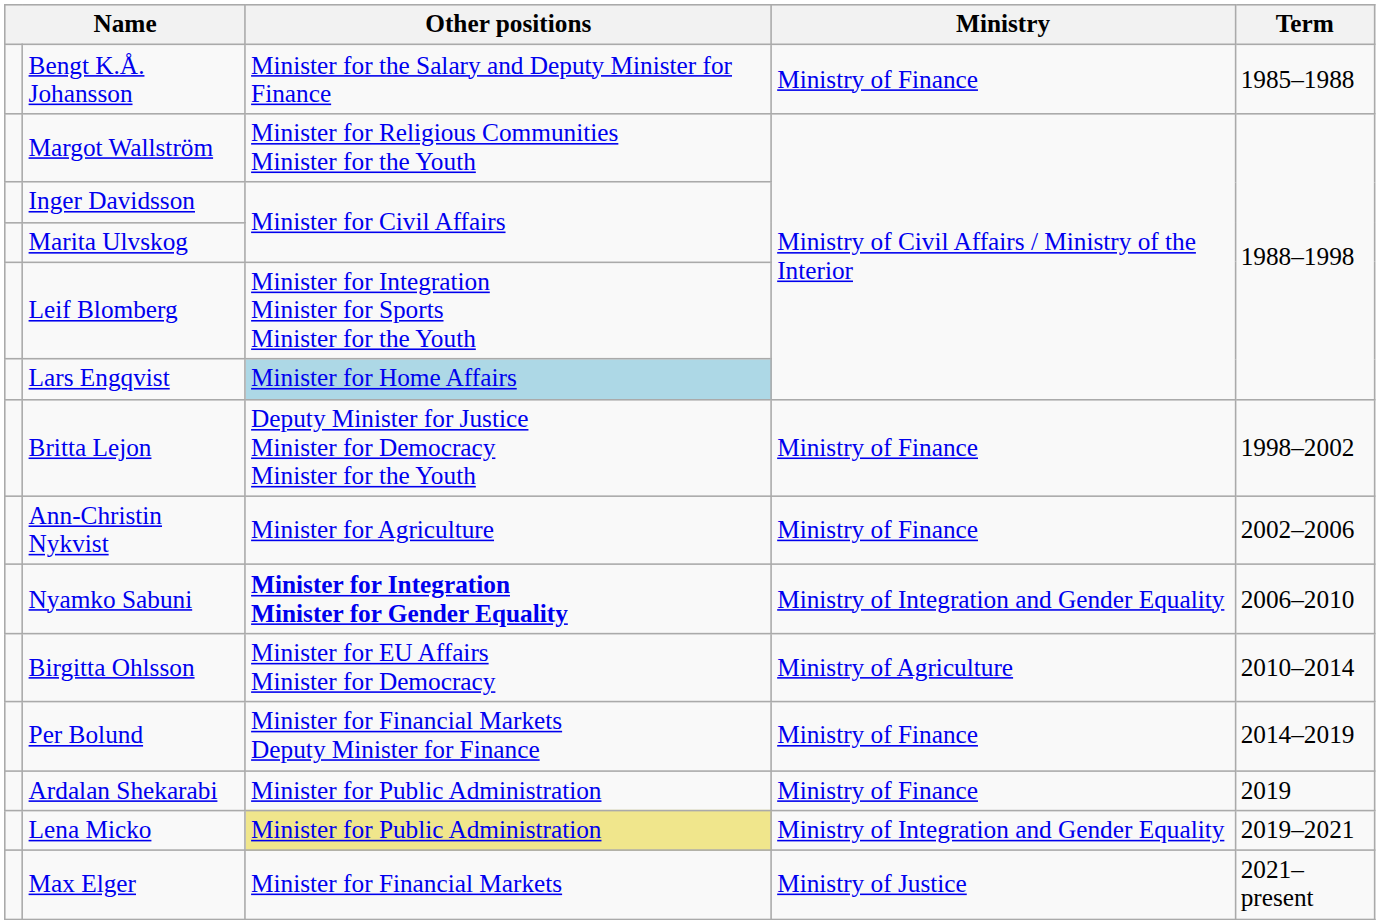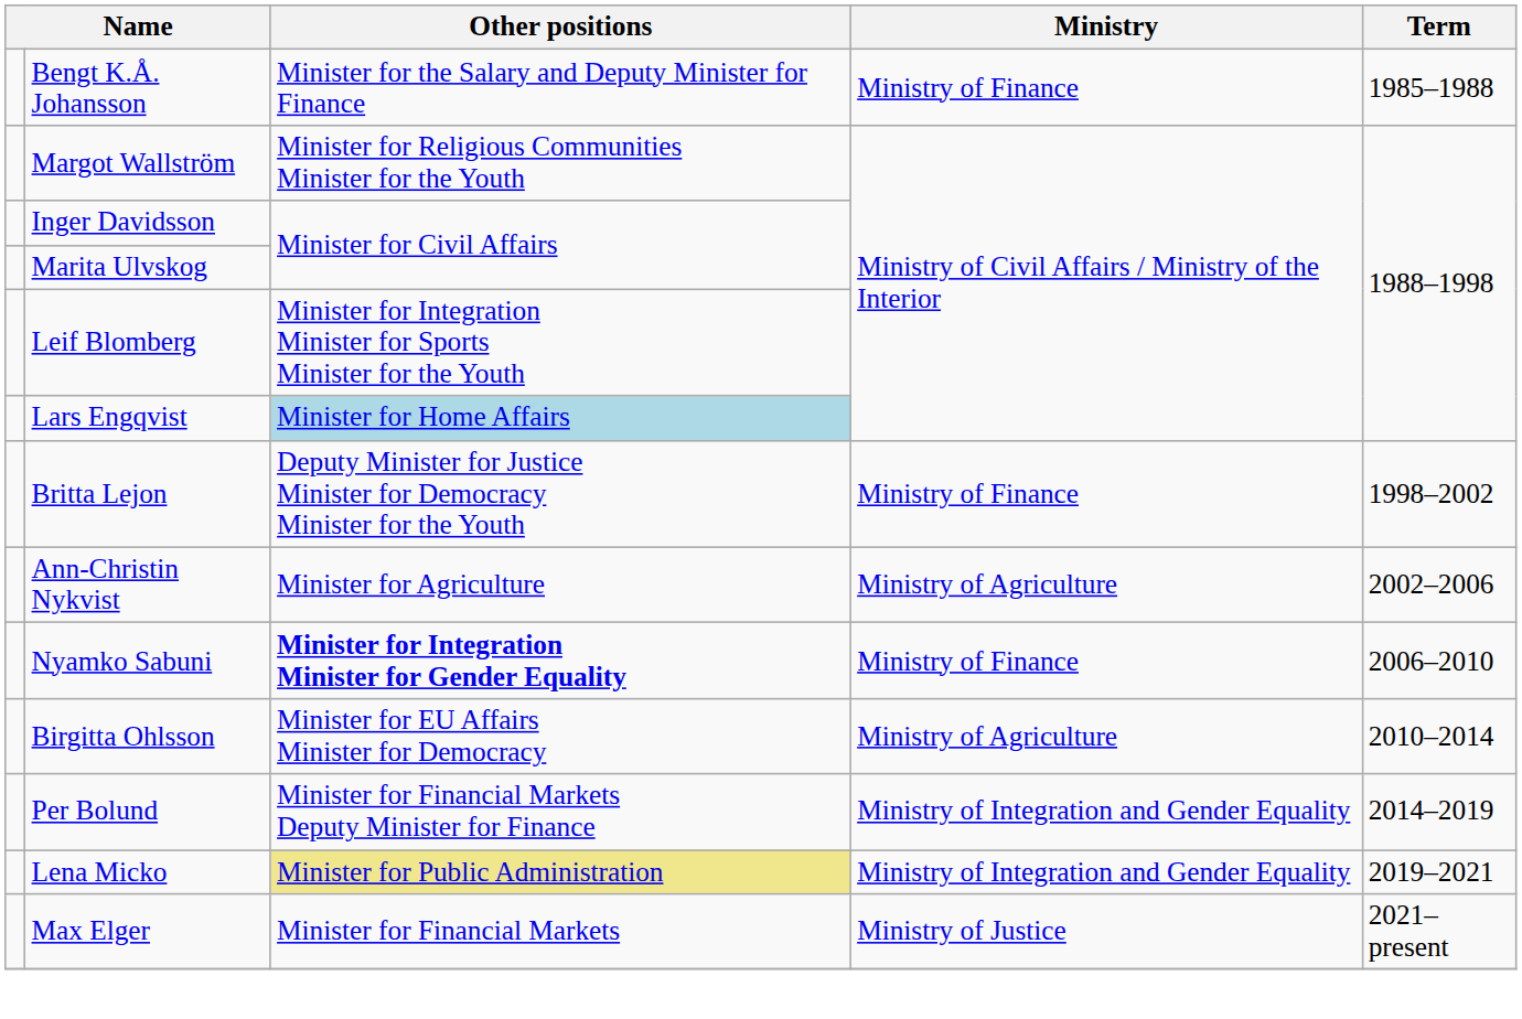Ann-Christin Nykvist | Ministry: Ministry of Finance -> Ministry of Agriculture
Nyamko Sabuni | Ministry: Ministry of Integration and Gender Equality -> Ministry of Finance
Per Bolund | Ministry: Ministry of Finance -> Ministry of Integration and Gender Equality
- row: Ardalan Shekarabi | Minister for Public Administration | Ministry of Finance | 2019
